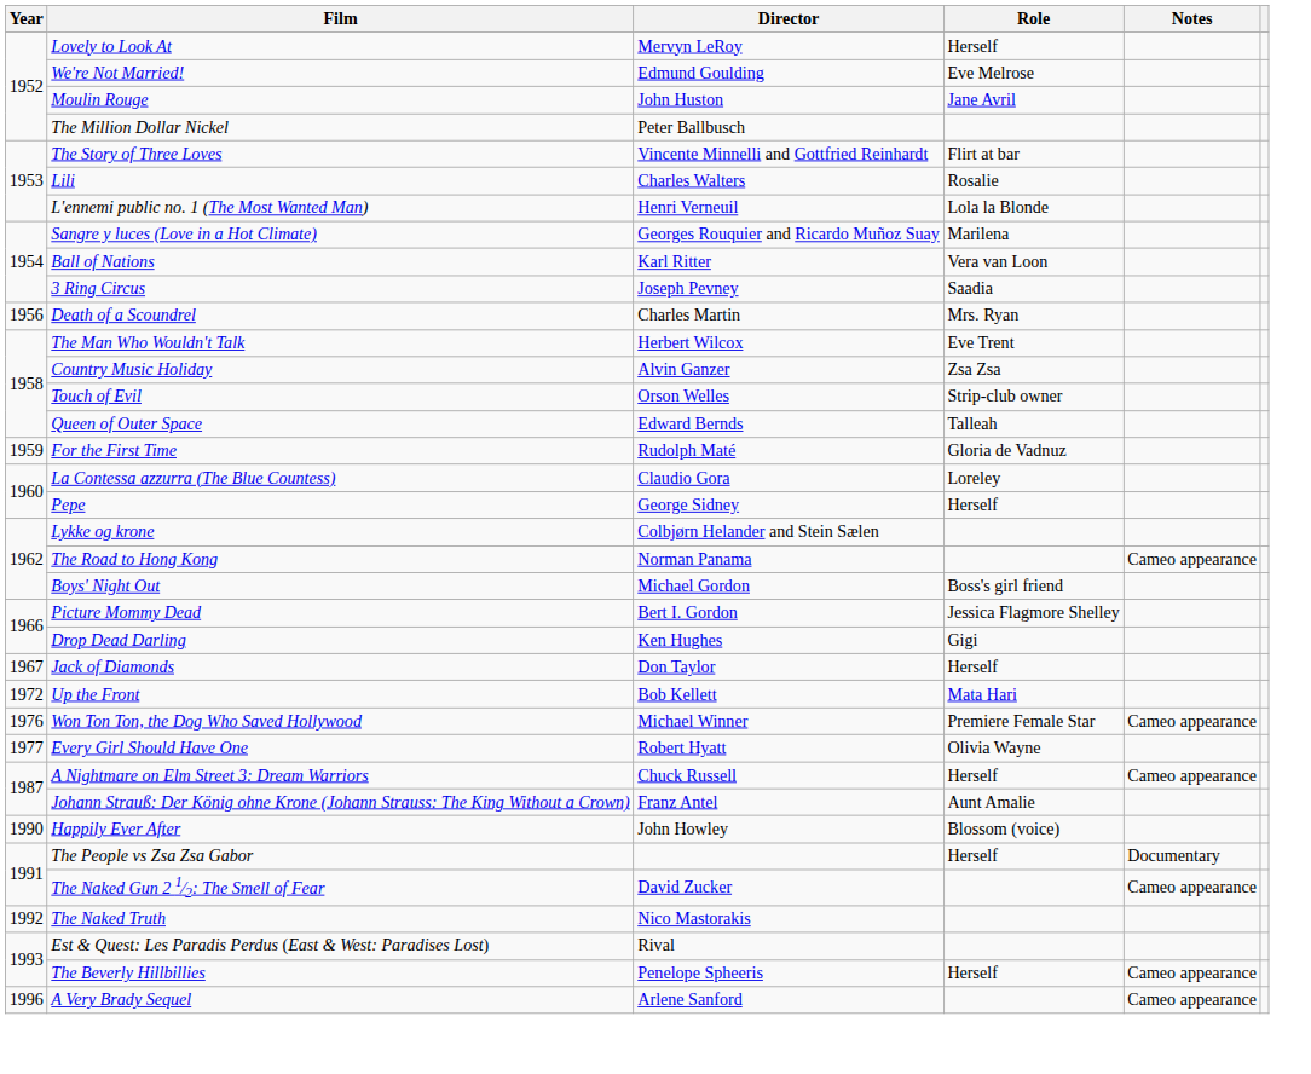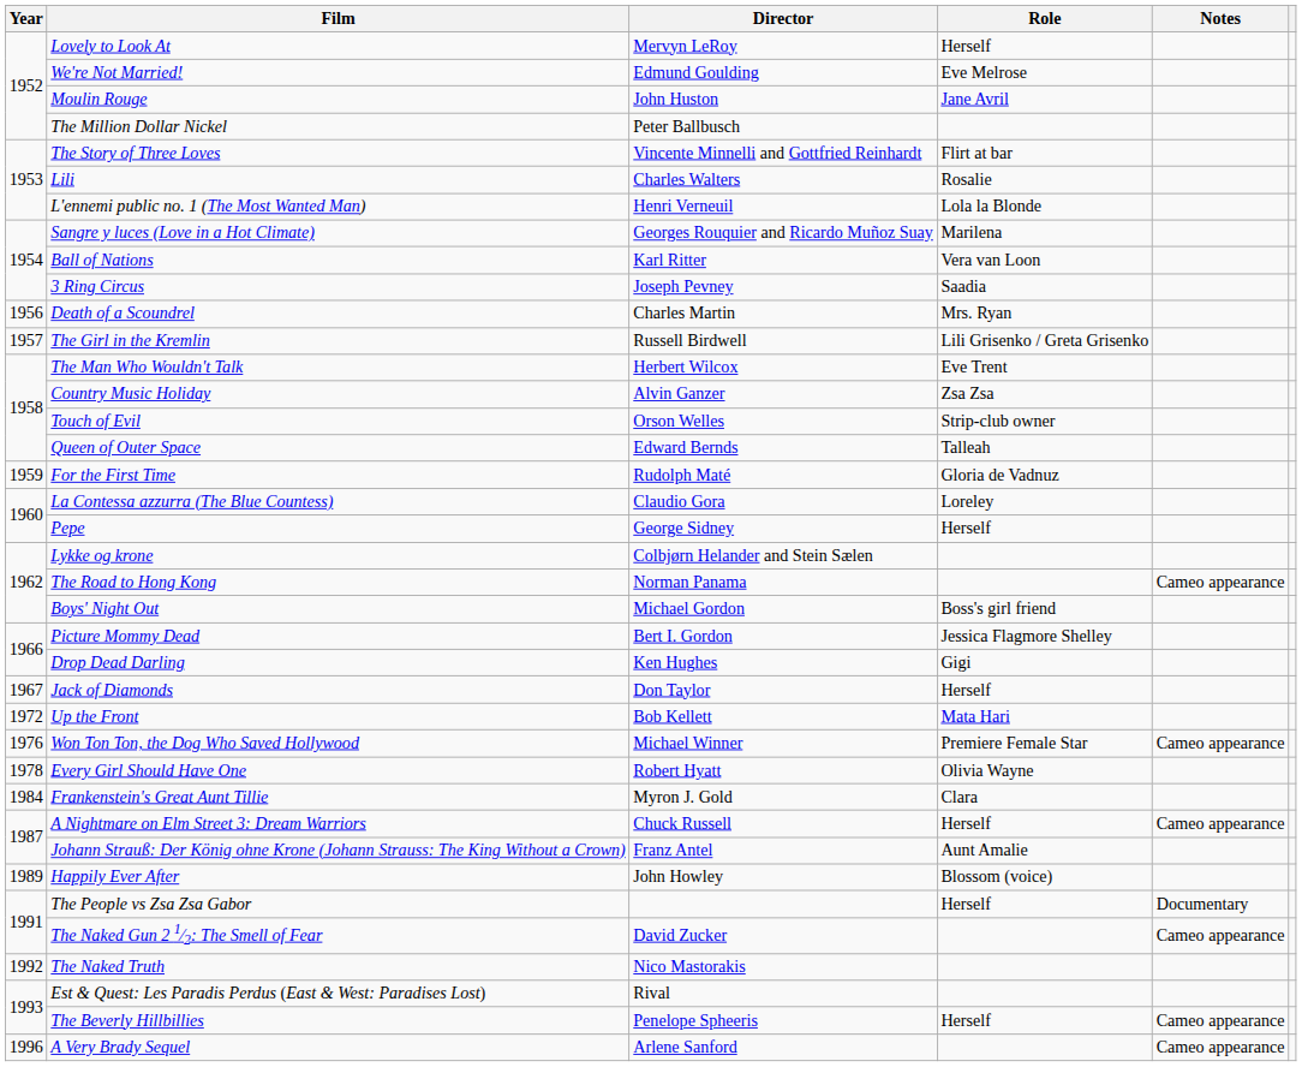+ row: 1957 | The Girl in the Kremlin | Russell Birdwell | Lili Grisenko / Greta Grisenko
Every Girl Should Have One | Year: 1977 -> 1978
+ row: 1984 | Frankenstein's Great Aunt Tillie | Myron J. Gold | Clara
Happily Ever After | Year: 1990 -> 1989
